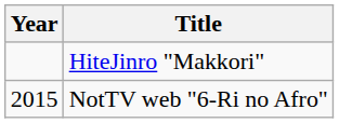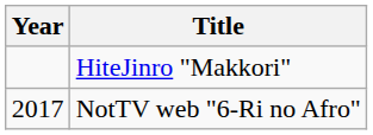NotTV web "6-Ri no Afro" | Year: 2015 -> 2017
